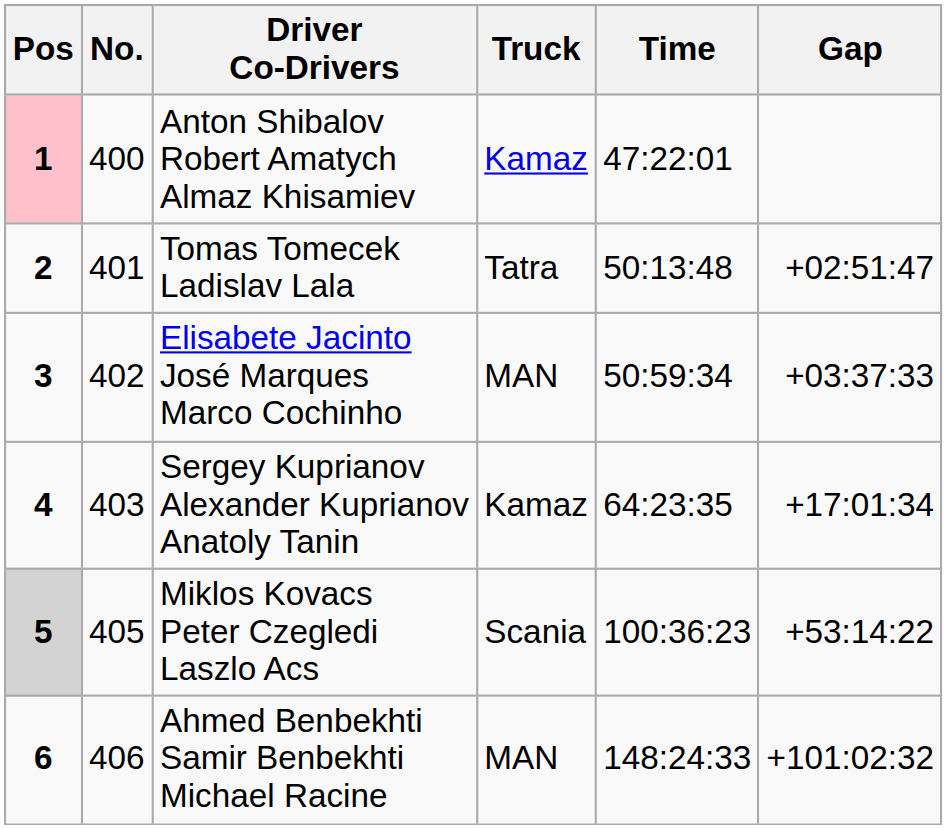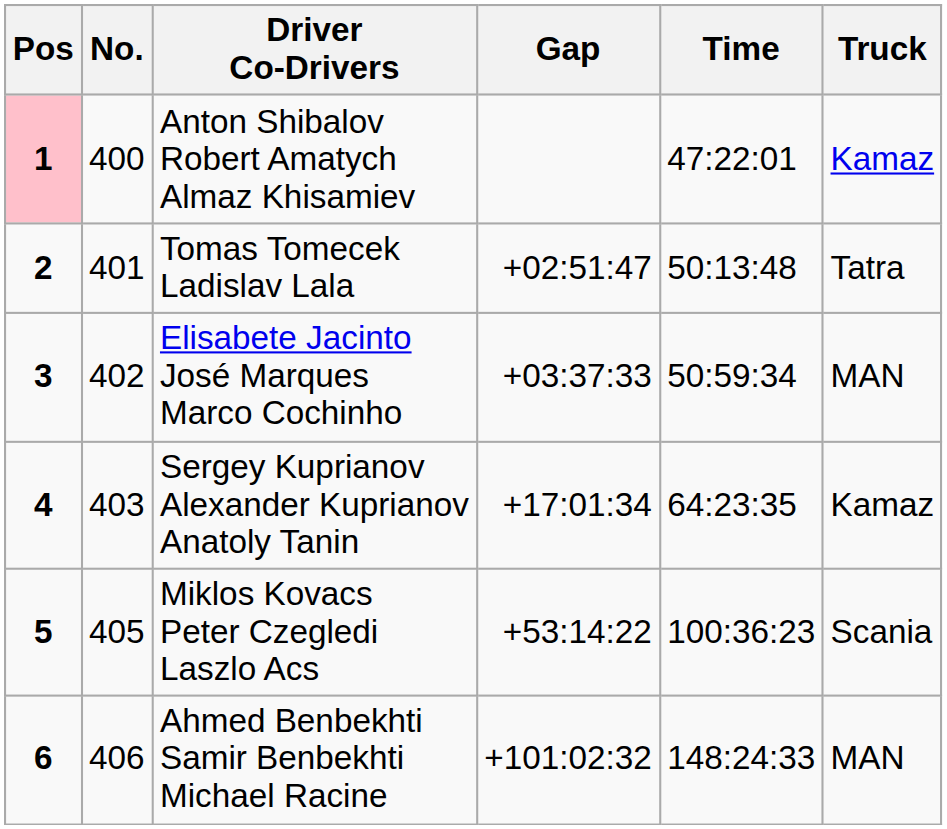columns swapped: Truck <-> Gap
Miklos Kovacs Peter Czegledi Laszlo Acs | Pos: lightgrey background -> no background
